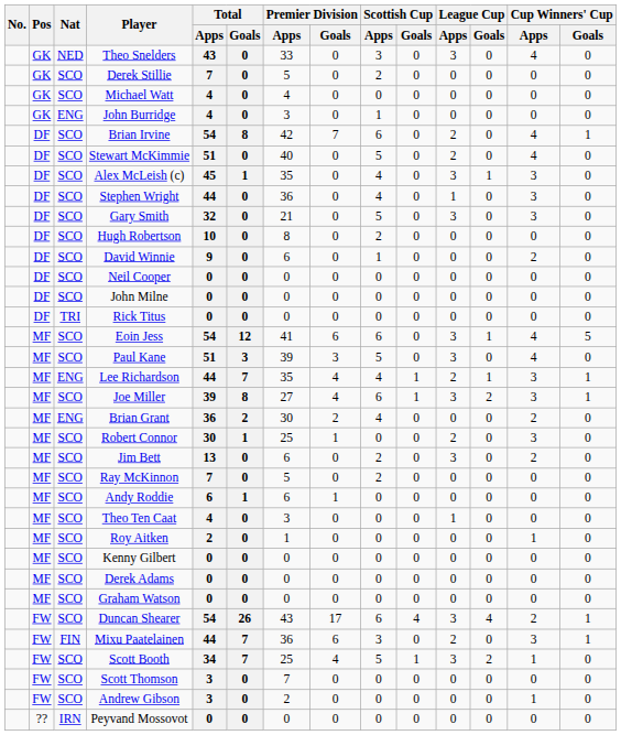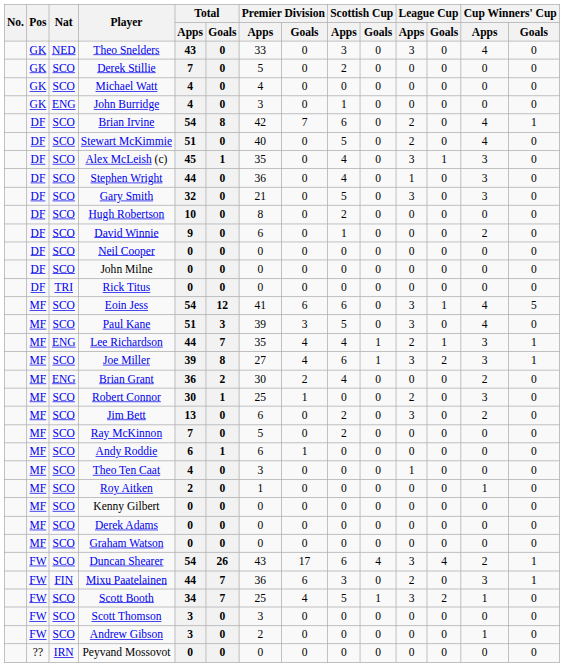Scott Thomson | Premier Division / Apps: 7 -> 3
